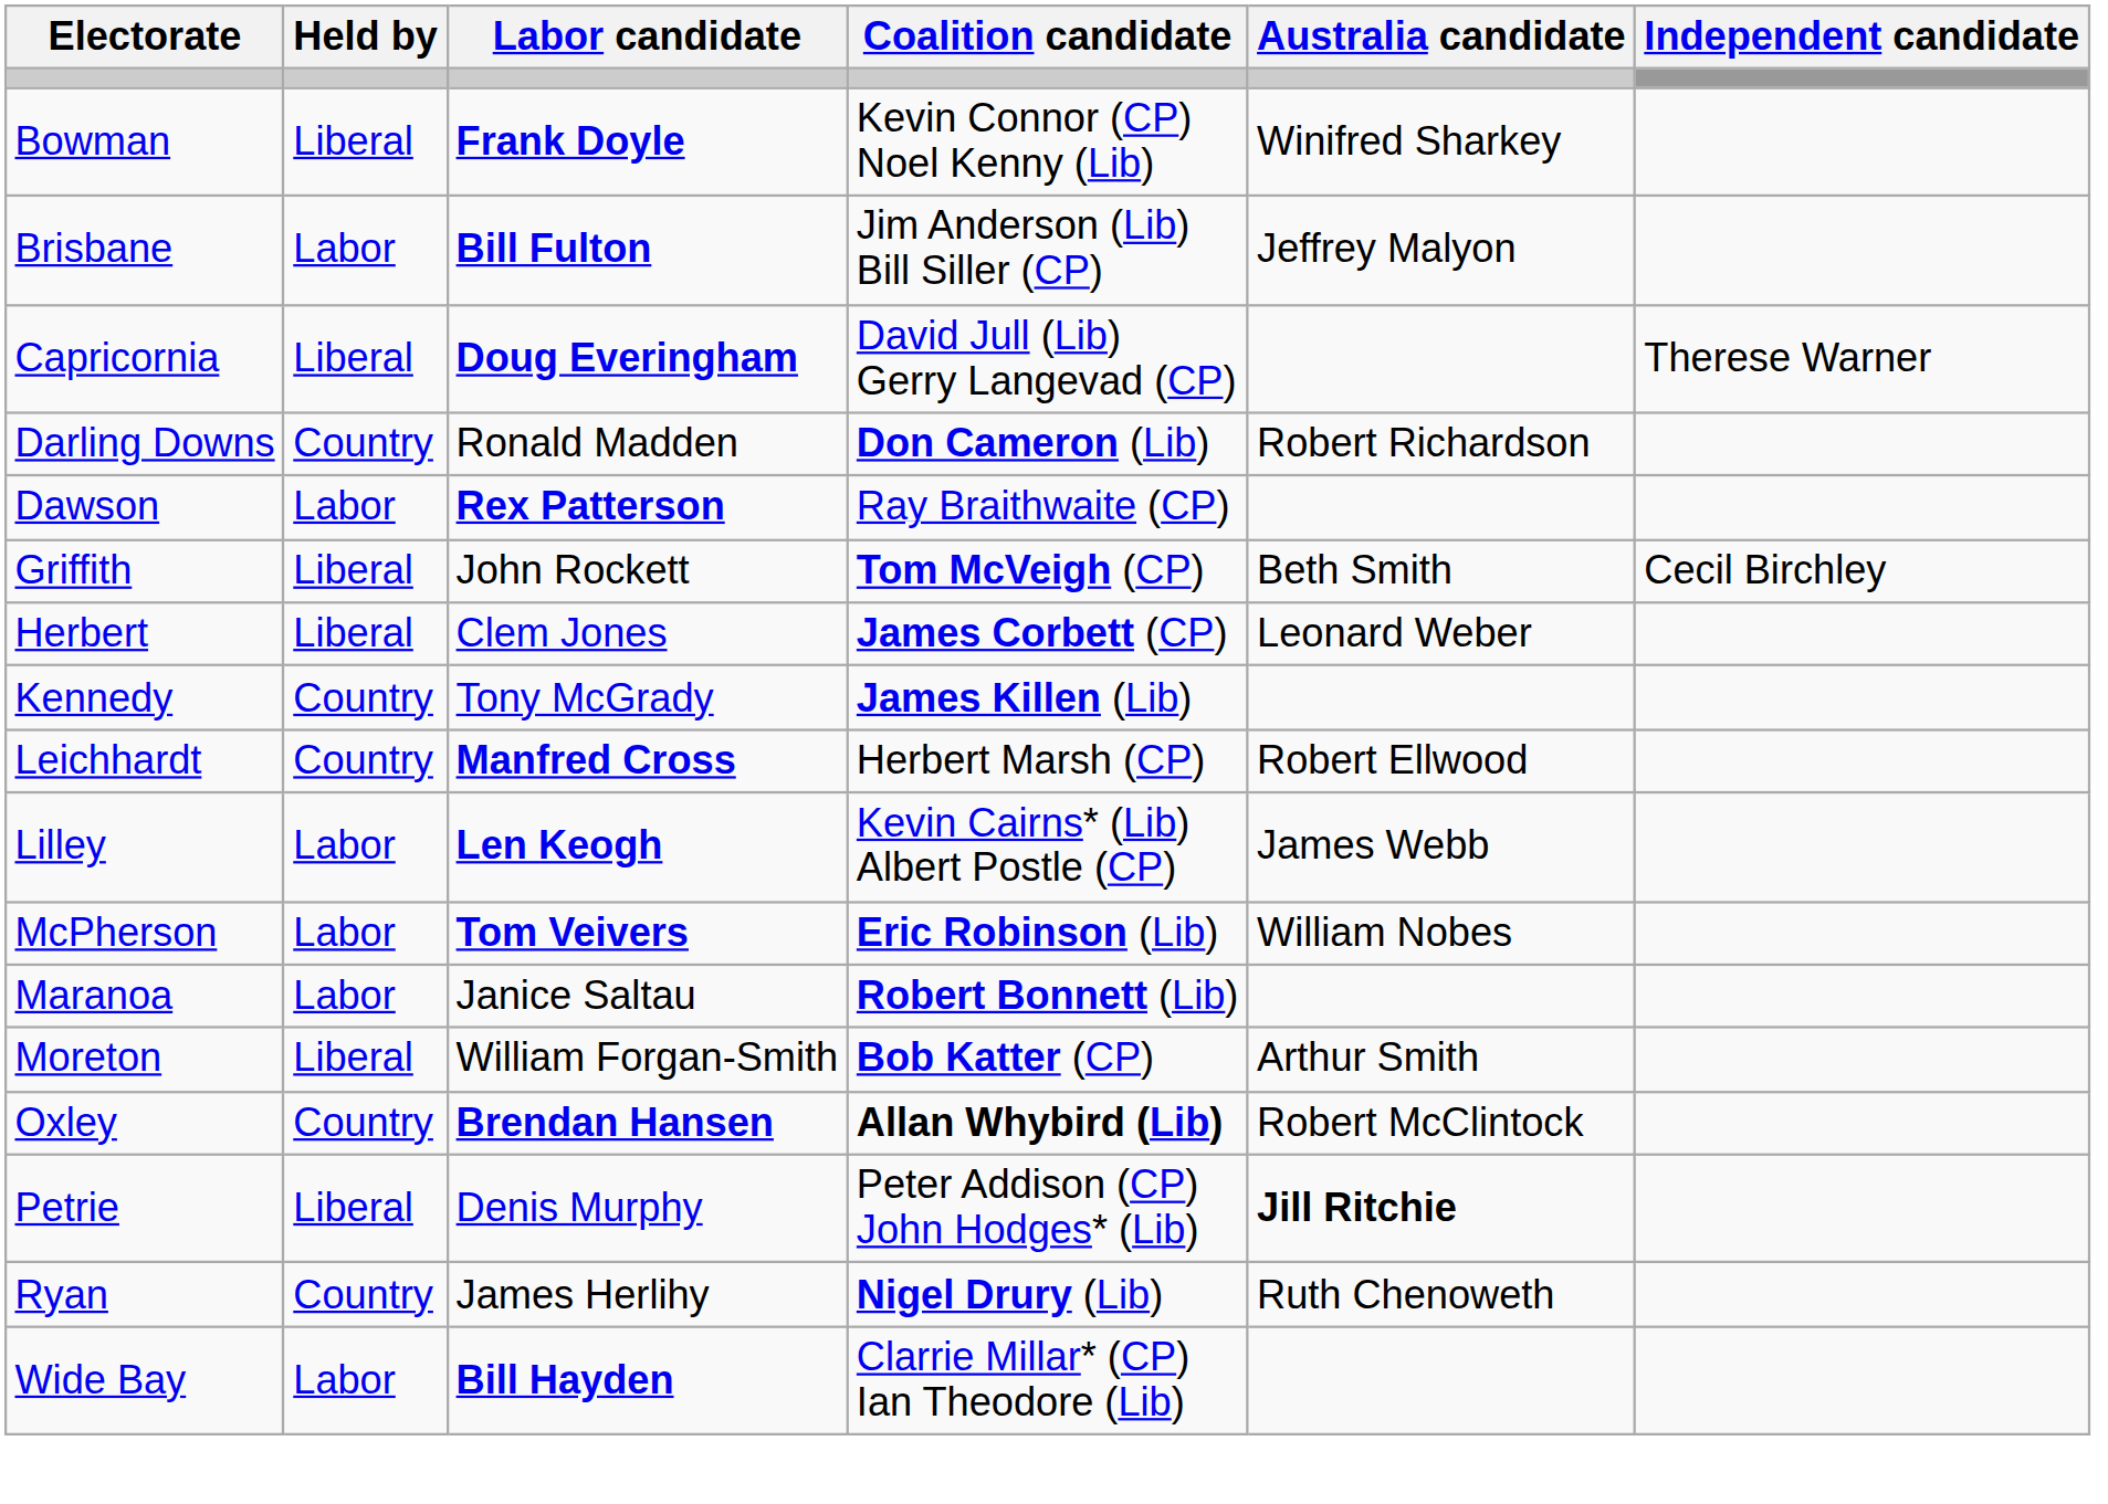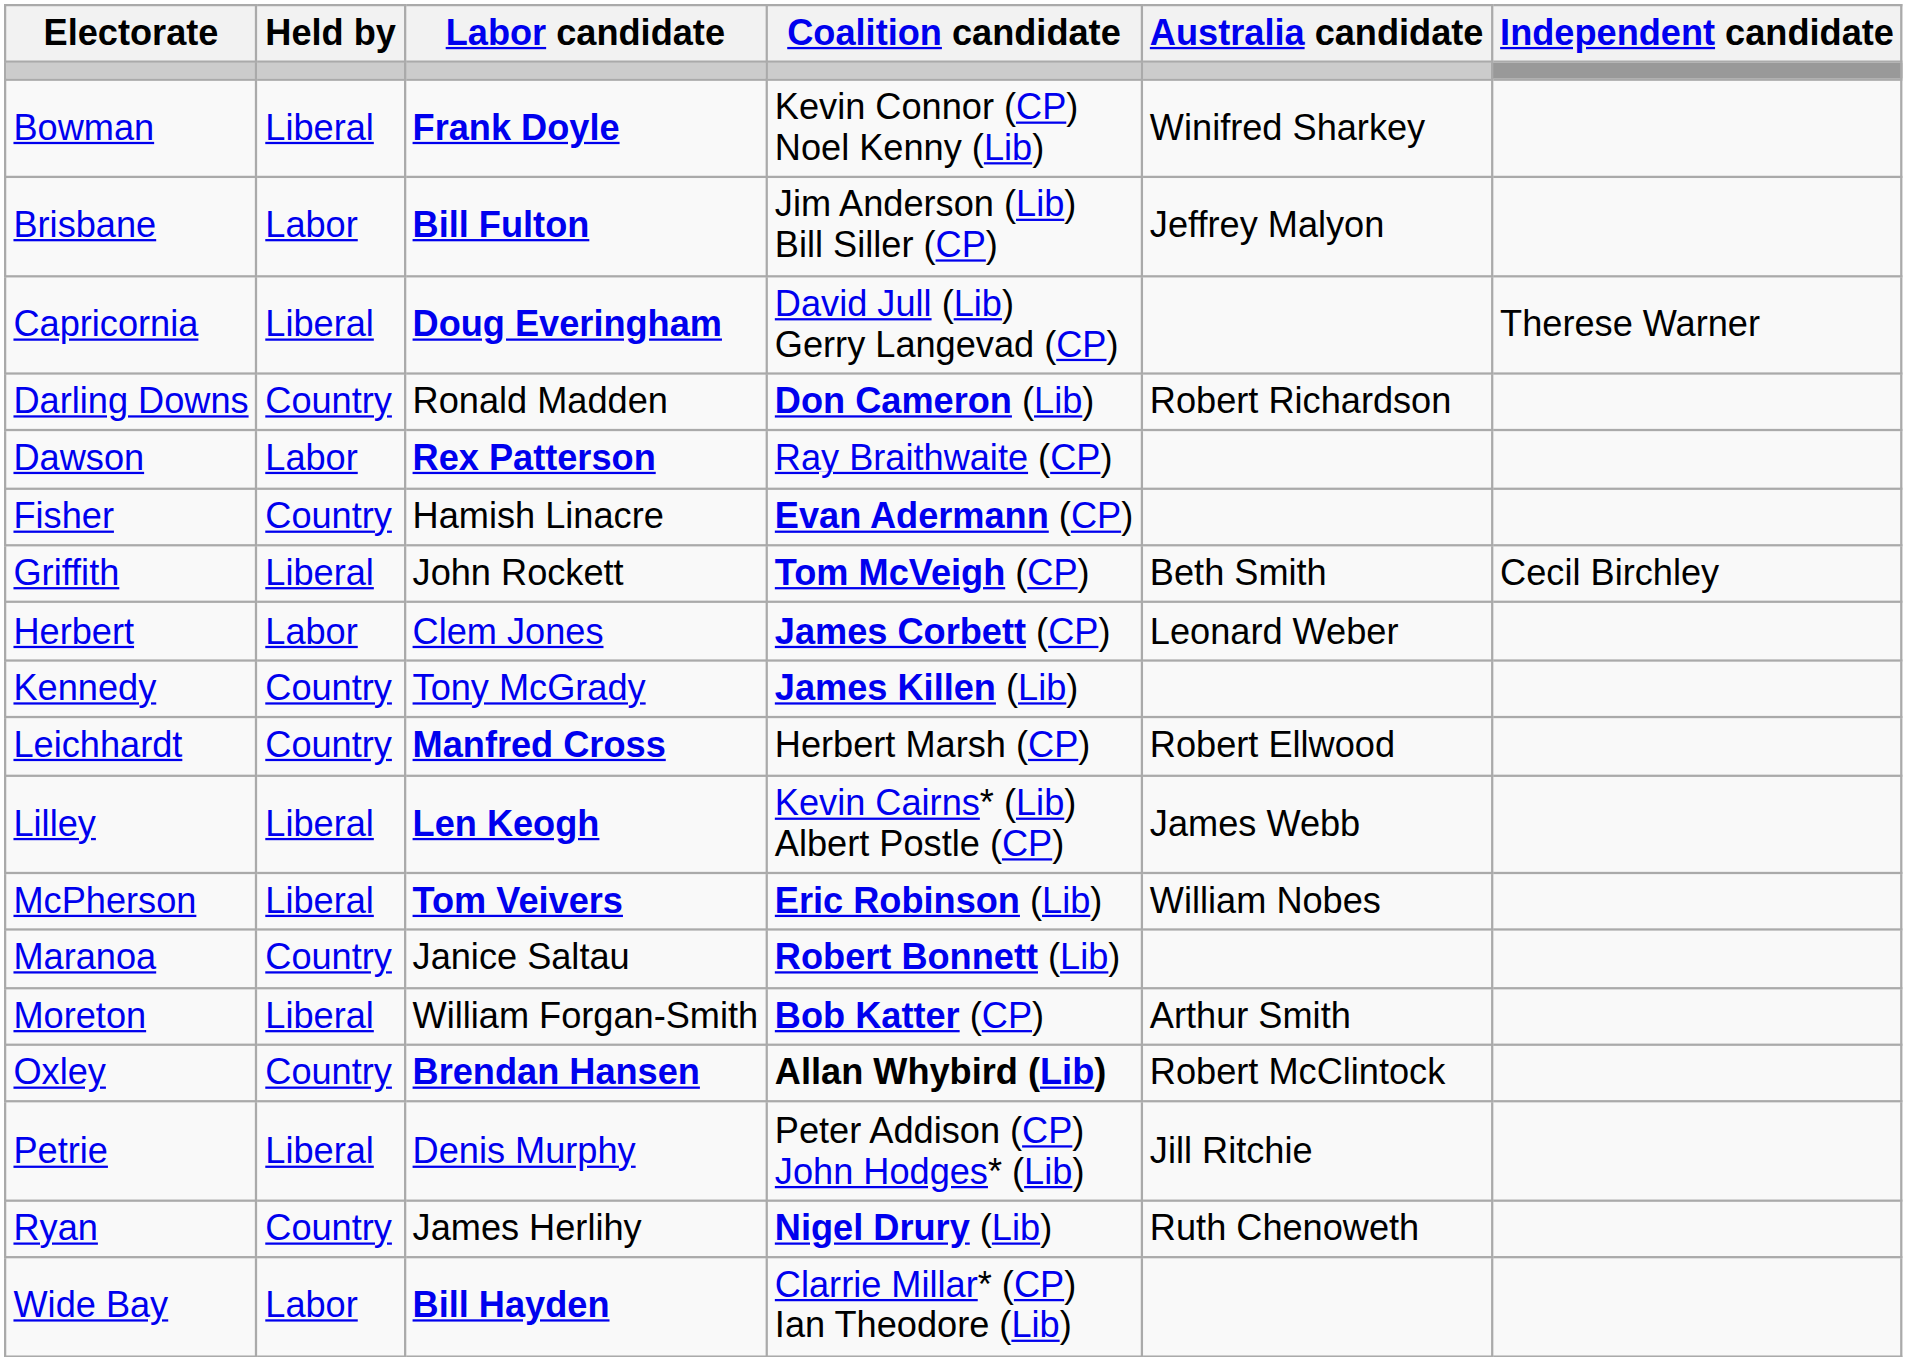+ row: Fisher | Country | Hamish Linacre | Evan Adermann (CP)
Herbert | Held by: Liberal -> Labor
Lilley | Held by: Labor -> Liberal
McPherson | Held by: Labor -> Liberal
Maranoa | Held by: Labor -> Country
Petrie | Australia candidate: bold -> normal
